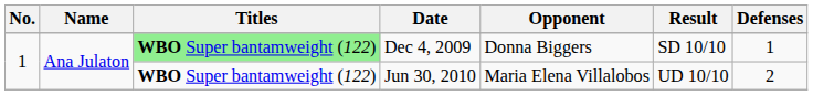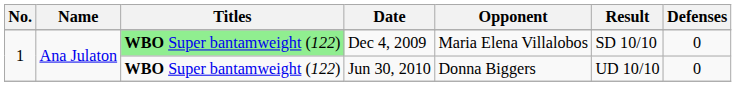Dec 4, 2009 | Opponent: Donna Biggers -> Maria Elena Villalobos
Dec 4, 2009 | Defenses: 1 -> 0
Jun 30, 2010 | Opponent: Maria Elena Villalobos -> Donna Biggers
Jun 30, 2010 | Defenses: 2 -> 0
